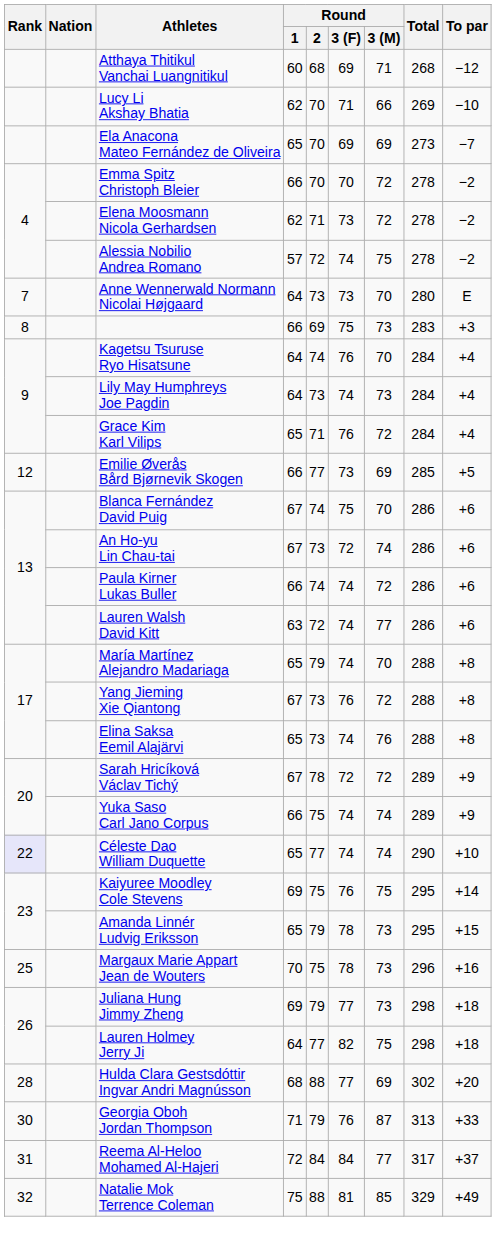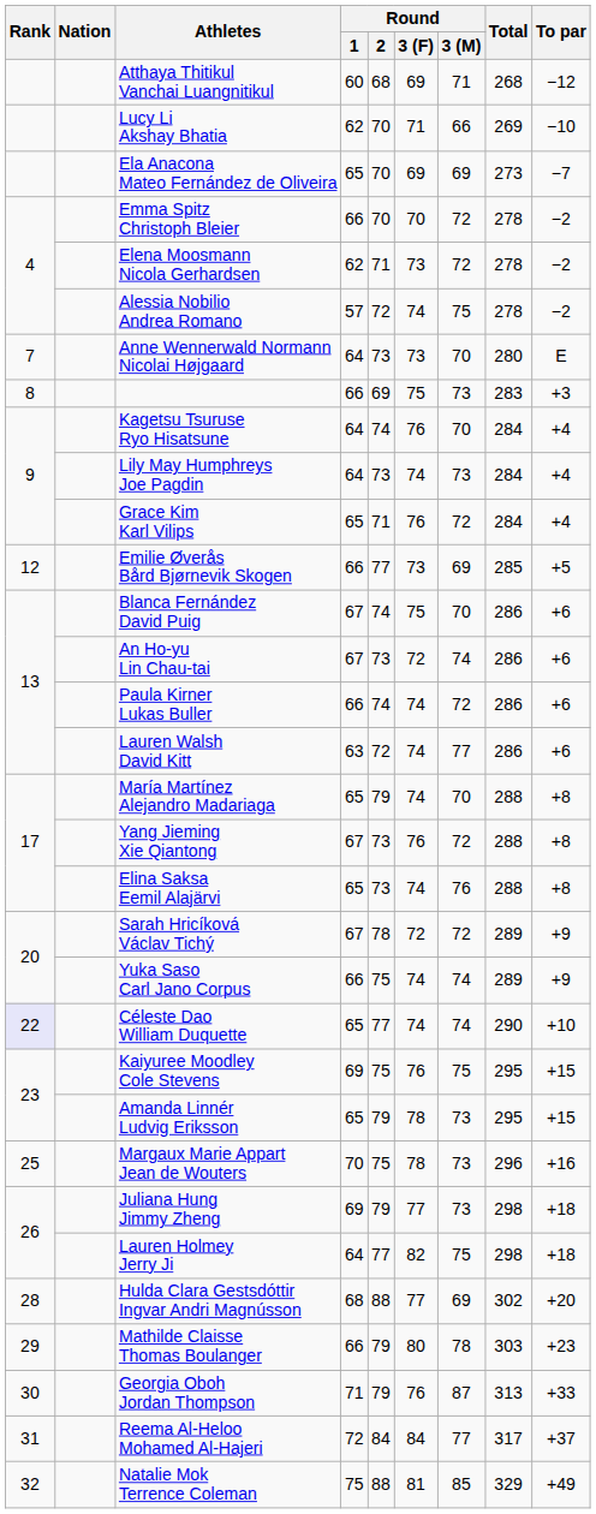Kaiyuree Moodley Cole Stevens | To par: +14 -> +15
+ row: 29 | Mathilde Claisse Thomas Boulanger | 66 | 79 | 80 | 78 | 303 | +23
